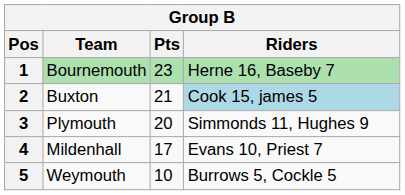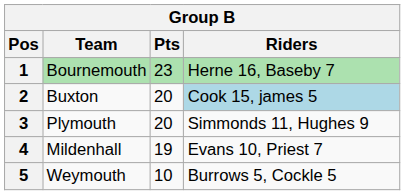2 | Pts: 21 -> 20
4 | Pts: 17 -> 19
